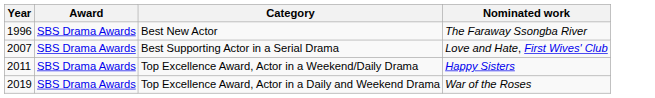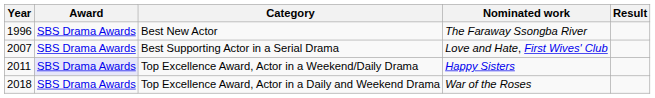+ column: Result
Top Excellence Award, Actor in a Weekend/Daily Drama | Award: no background -> lavender background
Top Excellence Award, Actor in a Daily and Weekend Drama | Year: 2019 -> 2018
